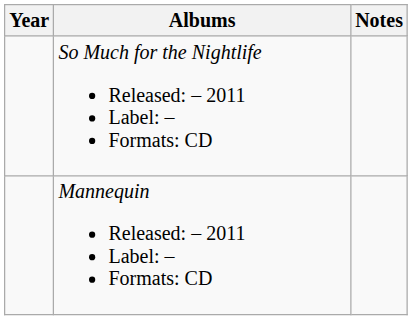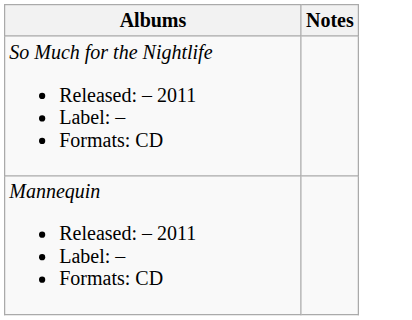- column: Year
